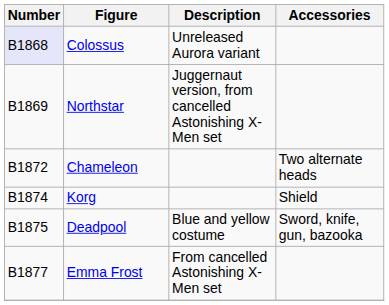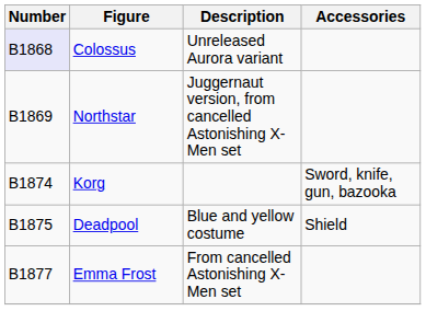- row: B1872 | Chameleon | Two alternate heads
Korg | Accessories: Shield -> Sword, knife, gun, bazooka
Deadpool | Accessories: Sword, knife, gun, bazooka -> Shield
